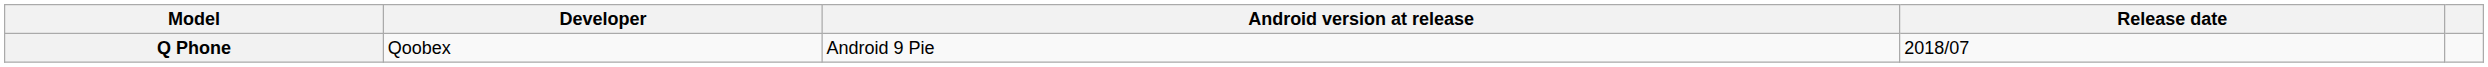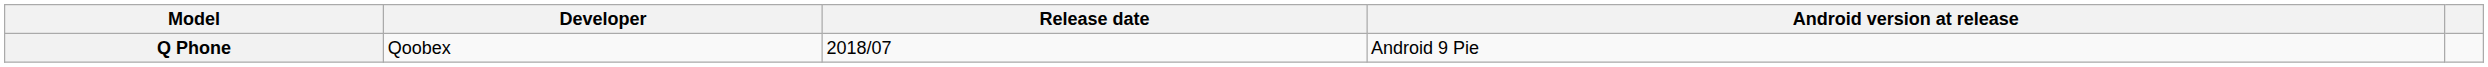columns swapped: Release date <-> Android version at release
